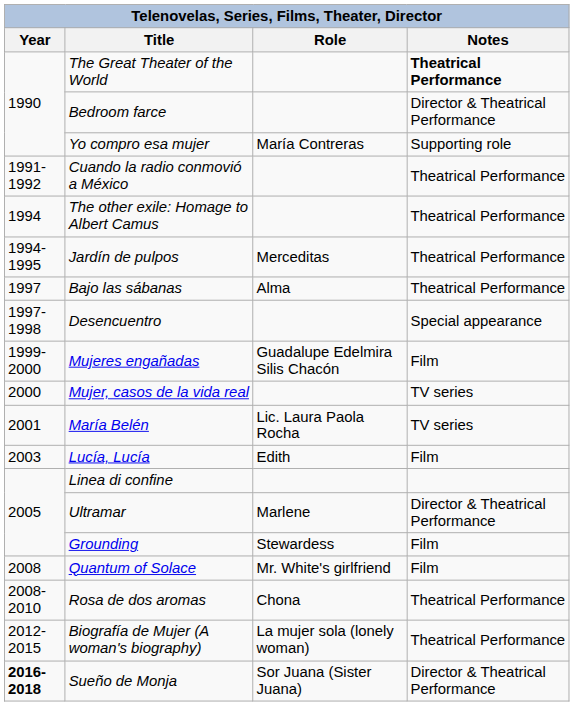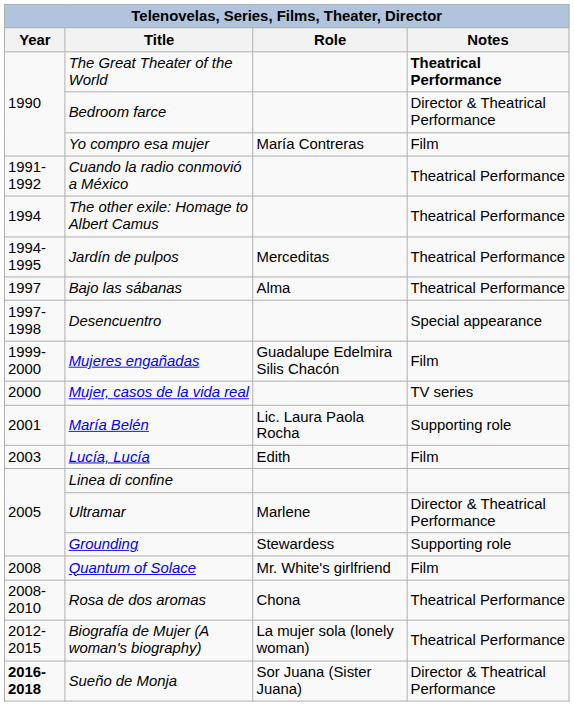Yo compro esa mujer | Notes: Supporting role -> Film
María Belén | Notes: TV series -> Supporting role
Grounding | Notes: Film -> Supporting role
